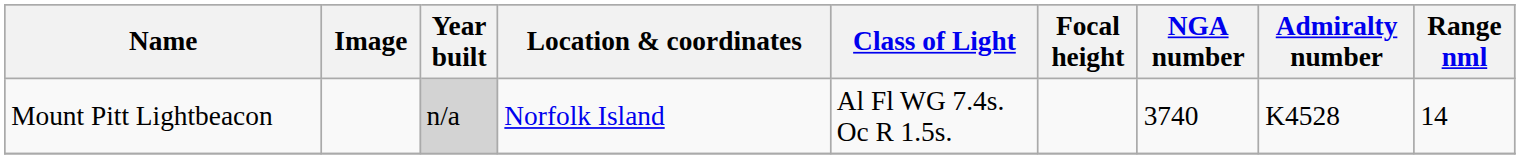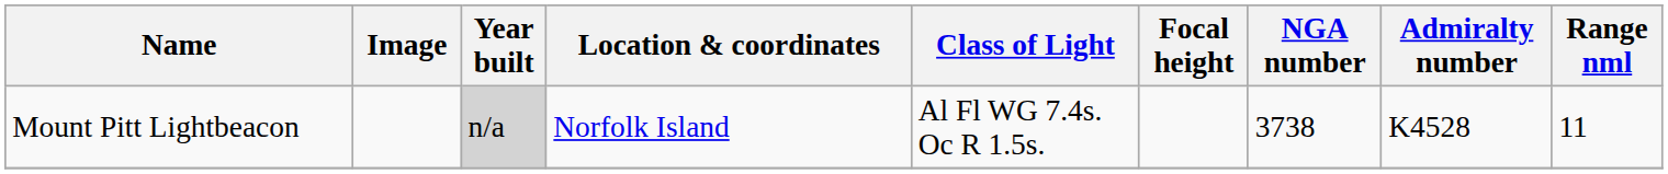Mount Pitt Lightbeacon | NGA number: 3740 -> 3738
Mount Pitt Lightbeacon | Range nml: 14 -> 11
